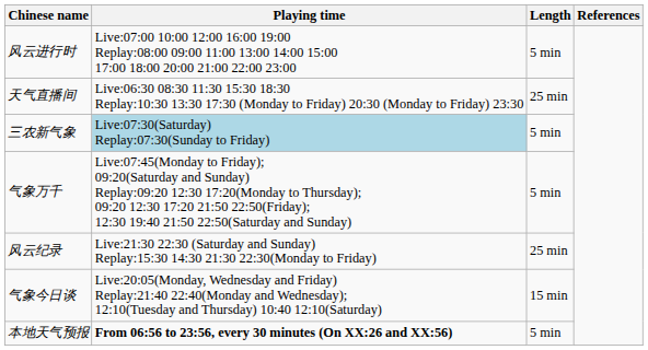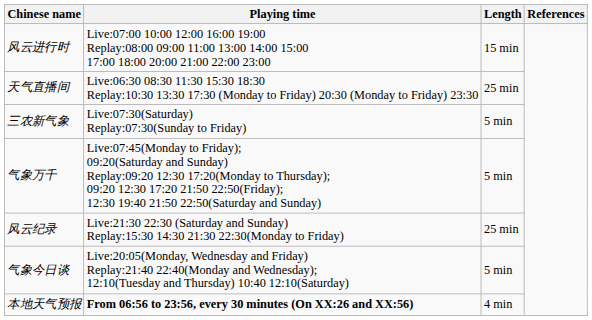风云进行时 | Length: 5 min -> 15 min
三农新气象 | Playing time: lightblue background -> no background
气象今日谈 | Length: 15 min -> 5 min
本地天气预报 | Length: 5 min -> 4 min
